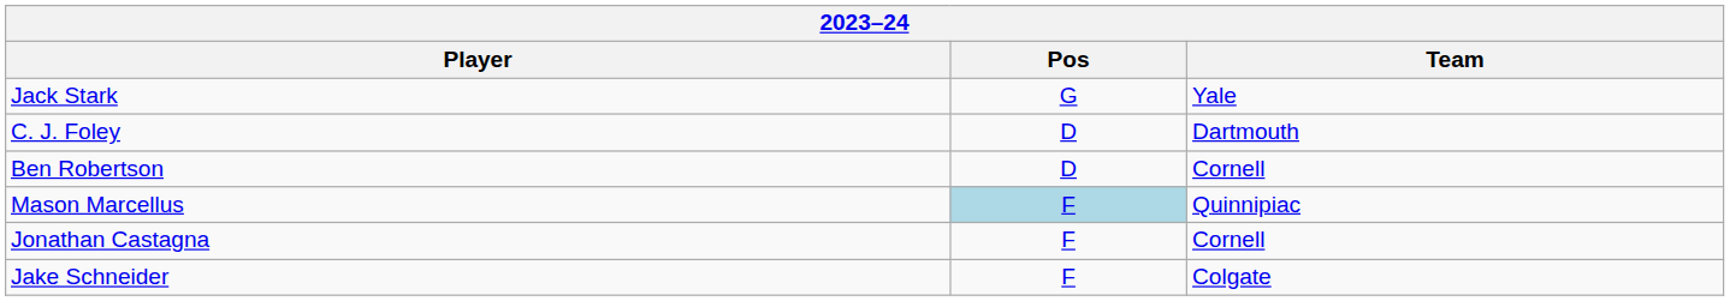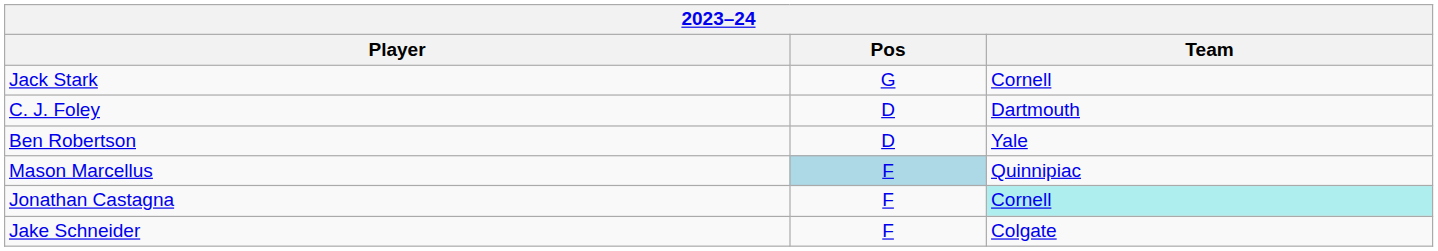Jack Stark | Team: Yale -> Cornell
Ben Robertson | Team: Cornell -> Yale
Jonathan Castagna | Team: no background -> paleturquoise background
